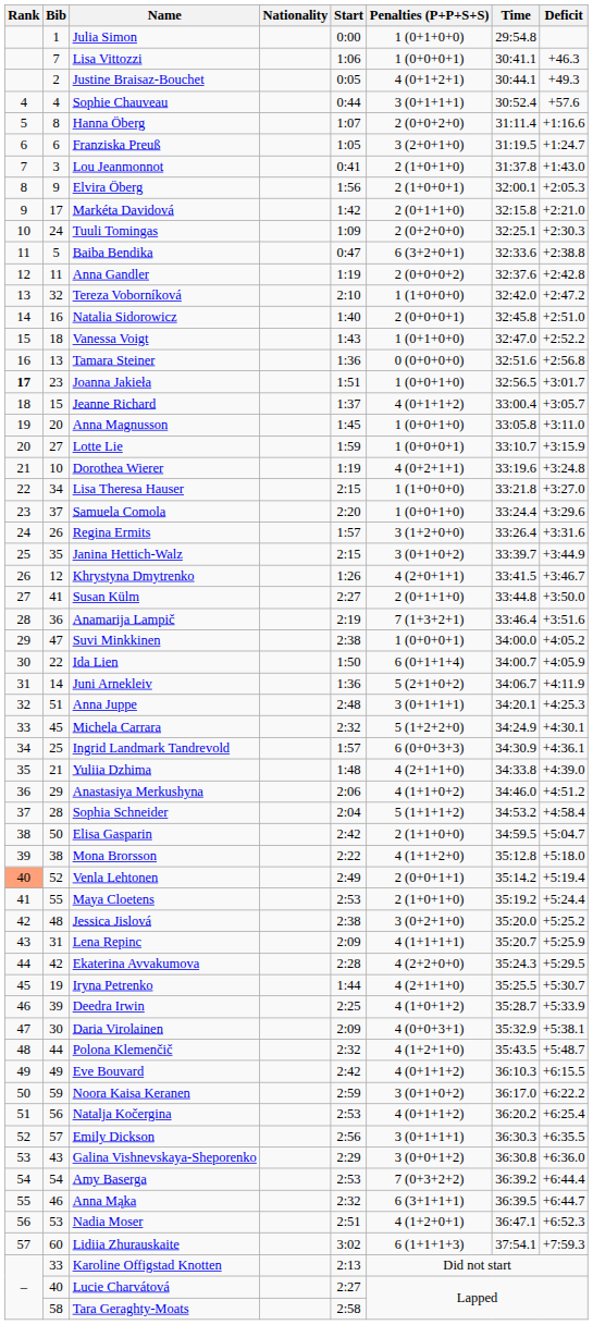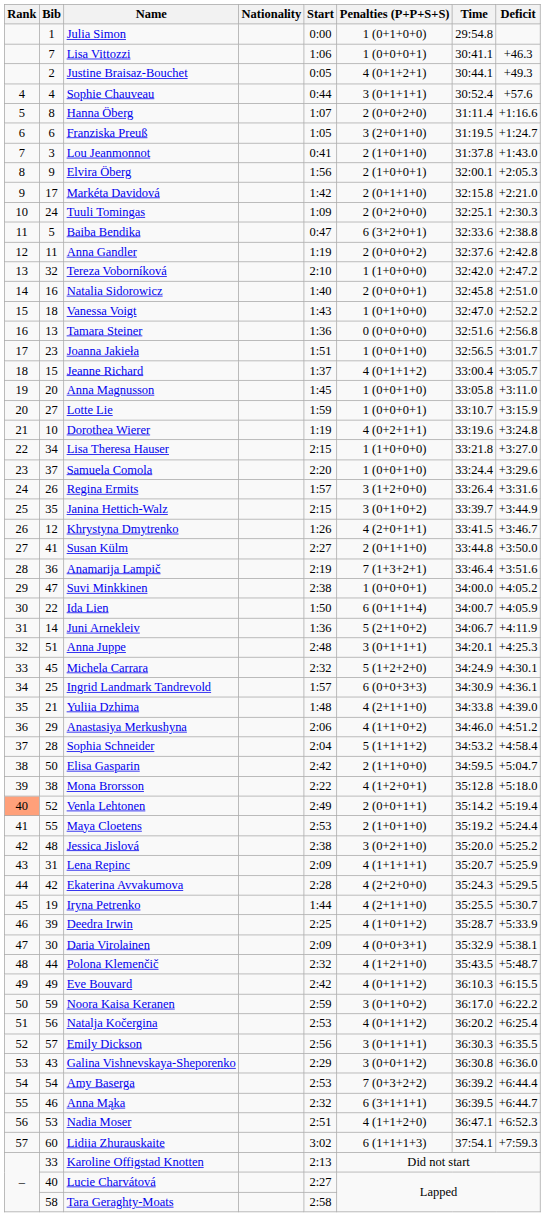Joanna Jakieła | Rank: bold -> normal
Mona Brorsson | Penalties (P+P+S+S): 4 (1+1+2+0) -> 4 (1+2+0+1)
Nadia Moser | Penalties (P+P+S+S): 4 (1+2+0+1) -> 4 (1+1+2+0)
